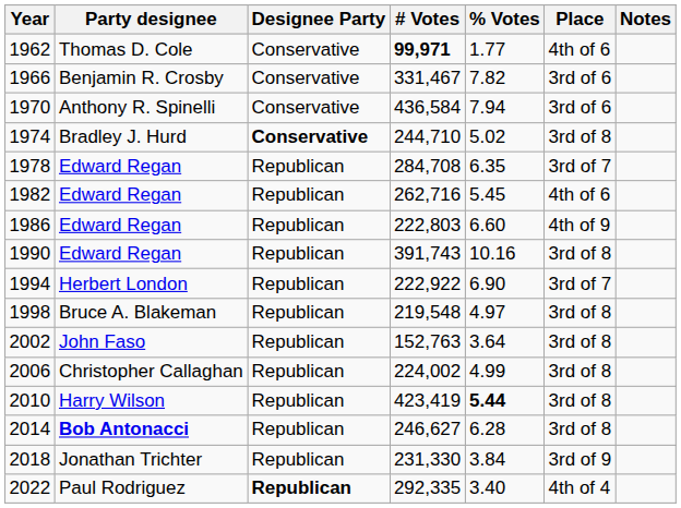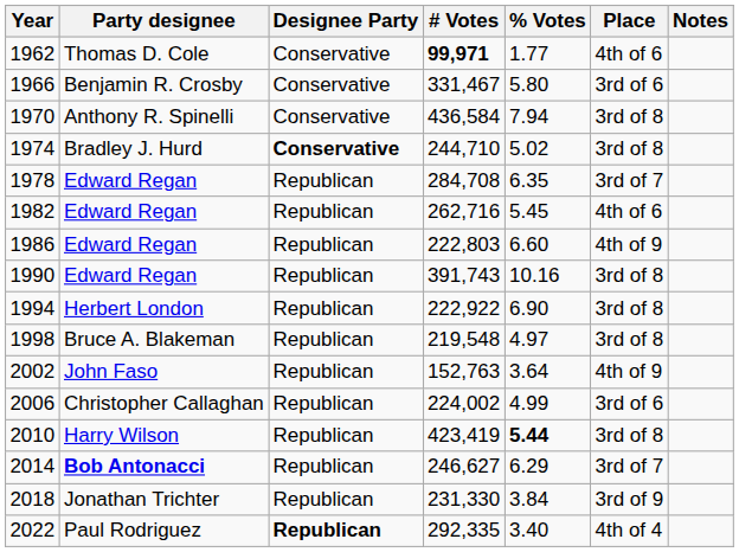1966 | % Votes: 7.82 -> 5.80
1970 | Place: 3rd of 6 -> 3rd of 8
1994 | Place: 3rd of 7 -> 3rd of 8
2002 | Place: 3rd of 8 -> 4th of 9
2006 | Place: 3rd of 8 -> 3rd of 6
2014 | % Votes: 6.28 -> 6.29
2014 | Place: 3rd of 8 -> 3rd of 7
